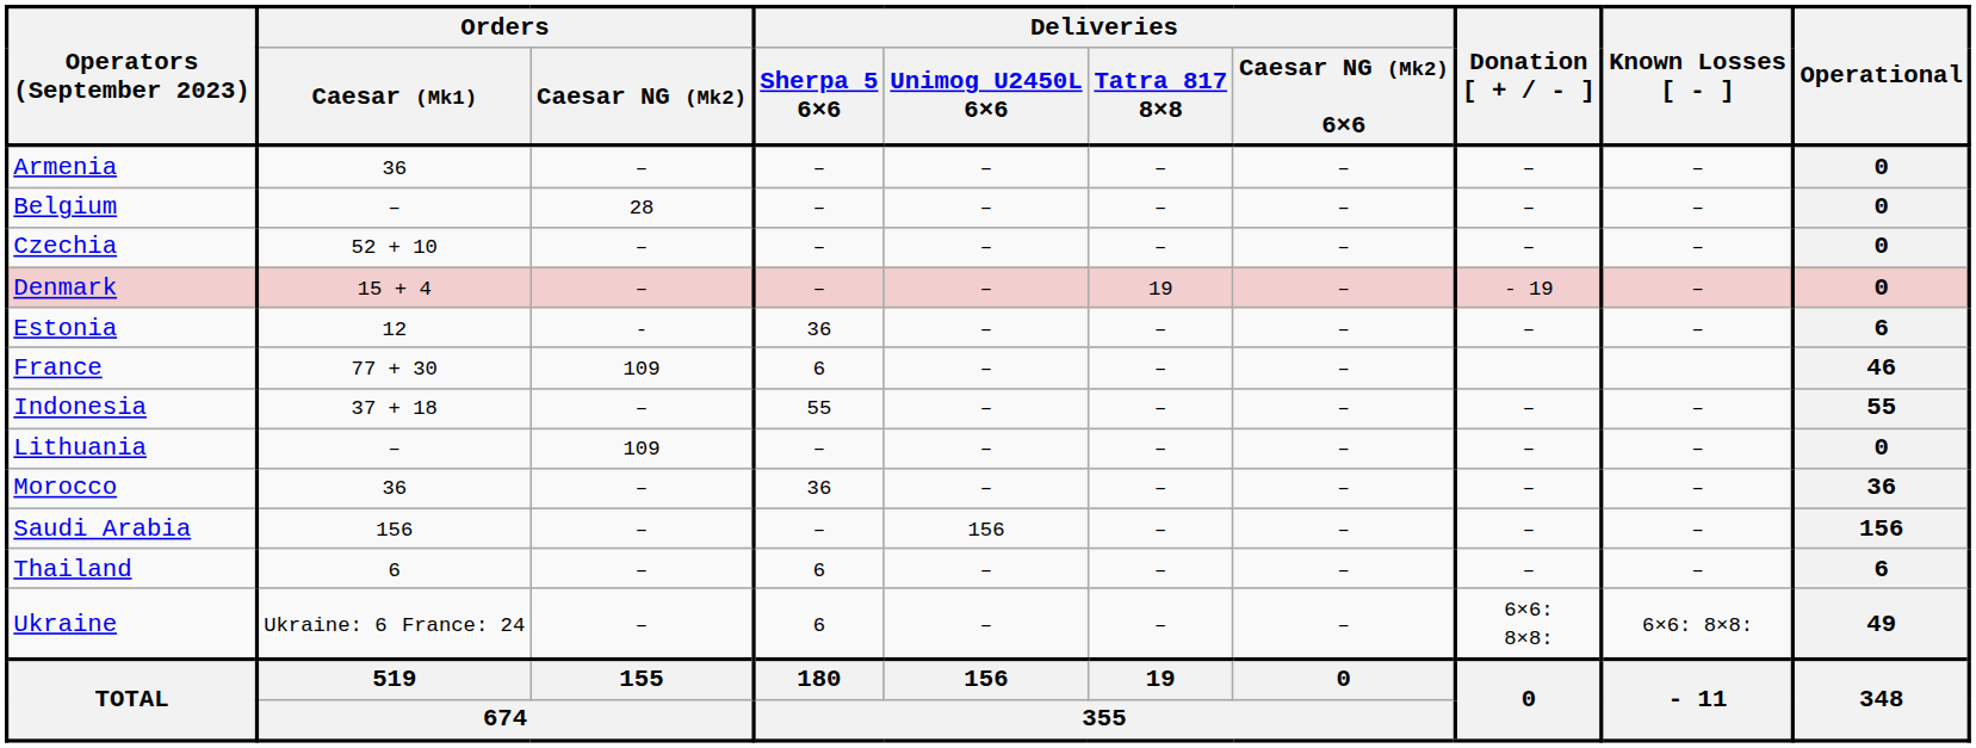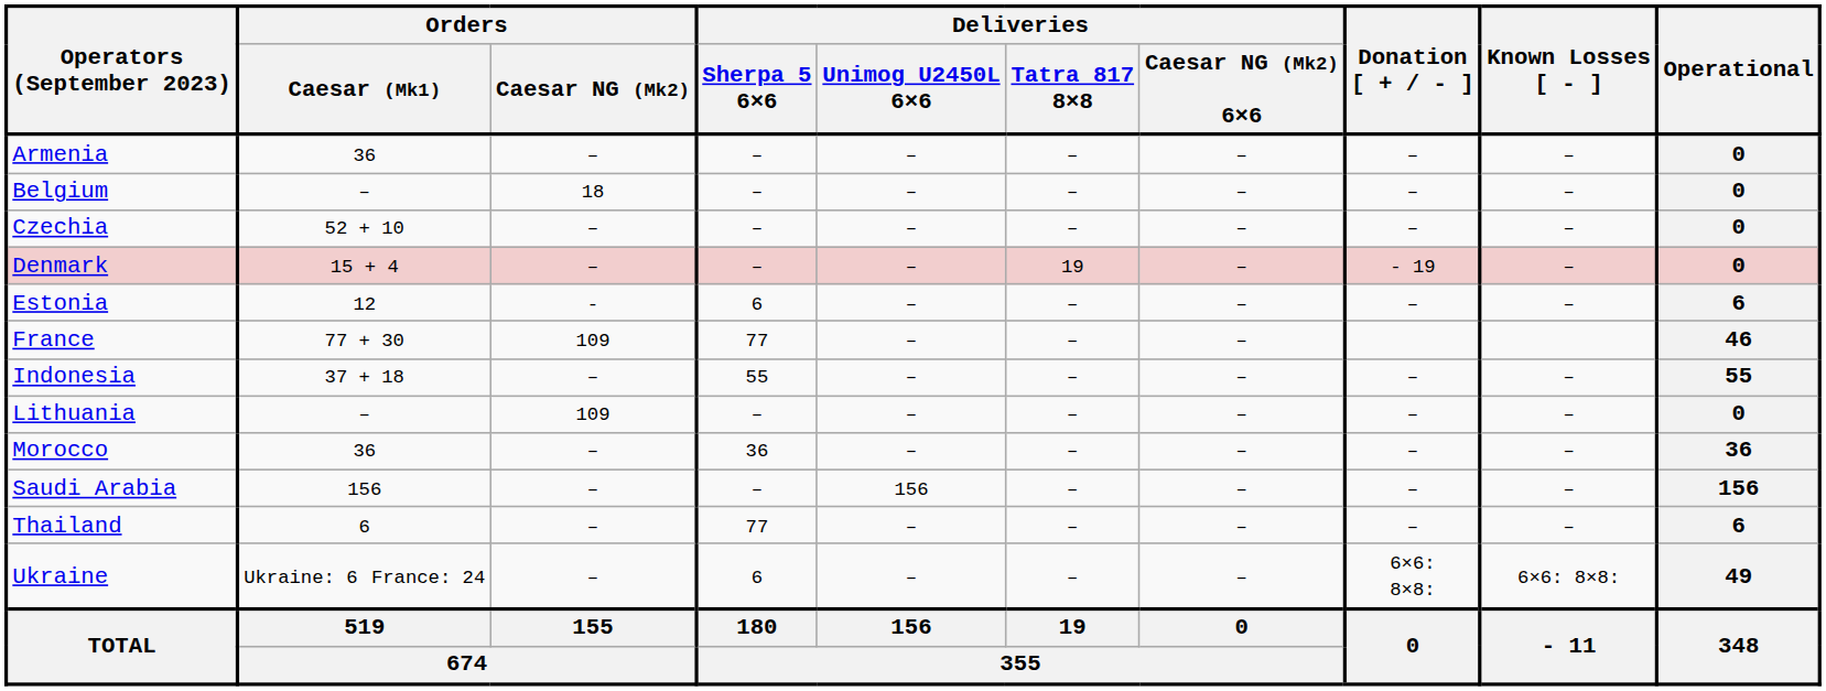Belgium | Orders / Caesar NG (Mk2): 28 -> 18
Estonia | Deliveries / Sherpa 5 6×6: 36 -> 6
France | Deliveries / Sherpa 5 6×6: 6 -> 77
Thailand | Deliveries / Sherpa 5 6×6: 6 -> 77
